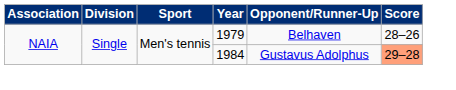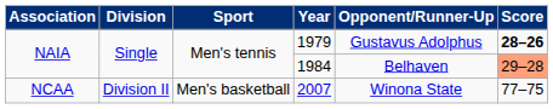1979 | Opponent/Runner-Up: Belhaven -> Gustavus Adolphus
1979 | Score: normal -> bold
1984 | Opponent/Runner-Up: Gustavus Adolphus -> Belhaven
+ row: NCAA | Division II | Men's basketball | 2007 | Winona State | 77–75
